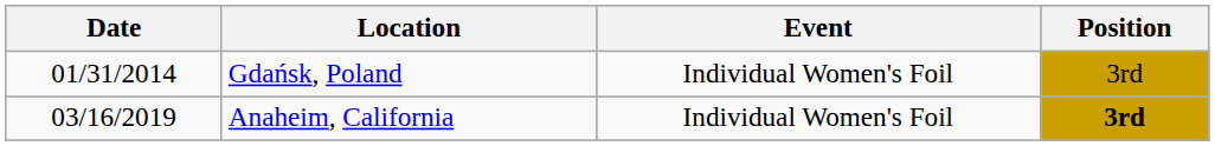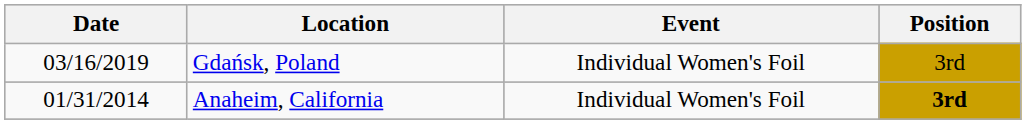Gdańsk, Poland | Date: 01/31/2014 -> 03/16/2019
Anaheim, California | Date: 03/16/2019 -> 01/31/2014
